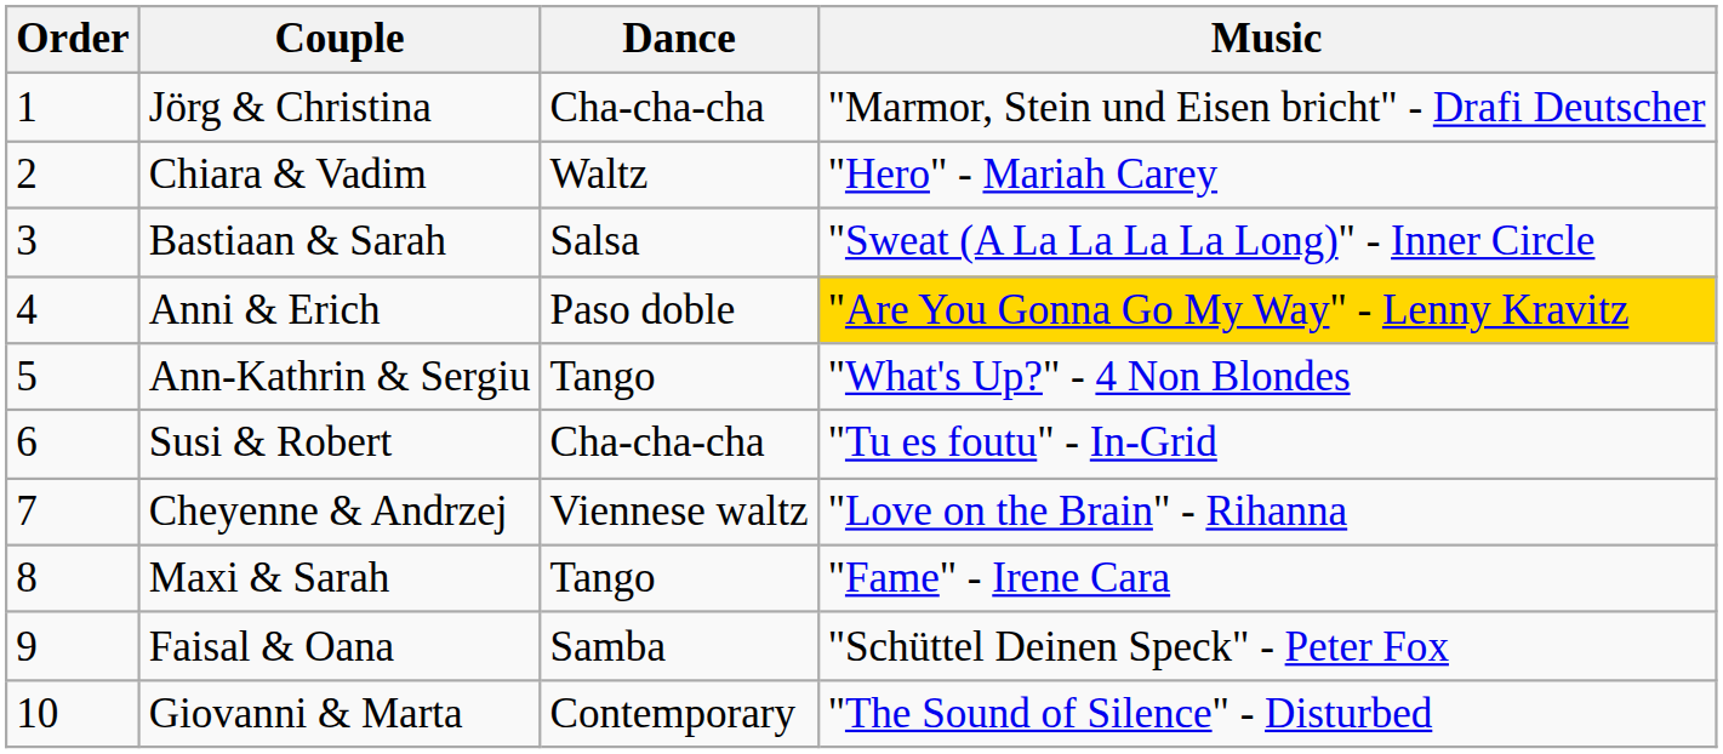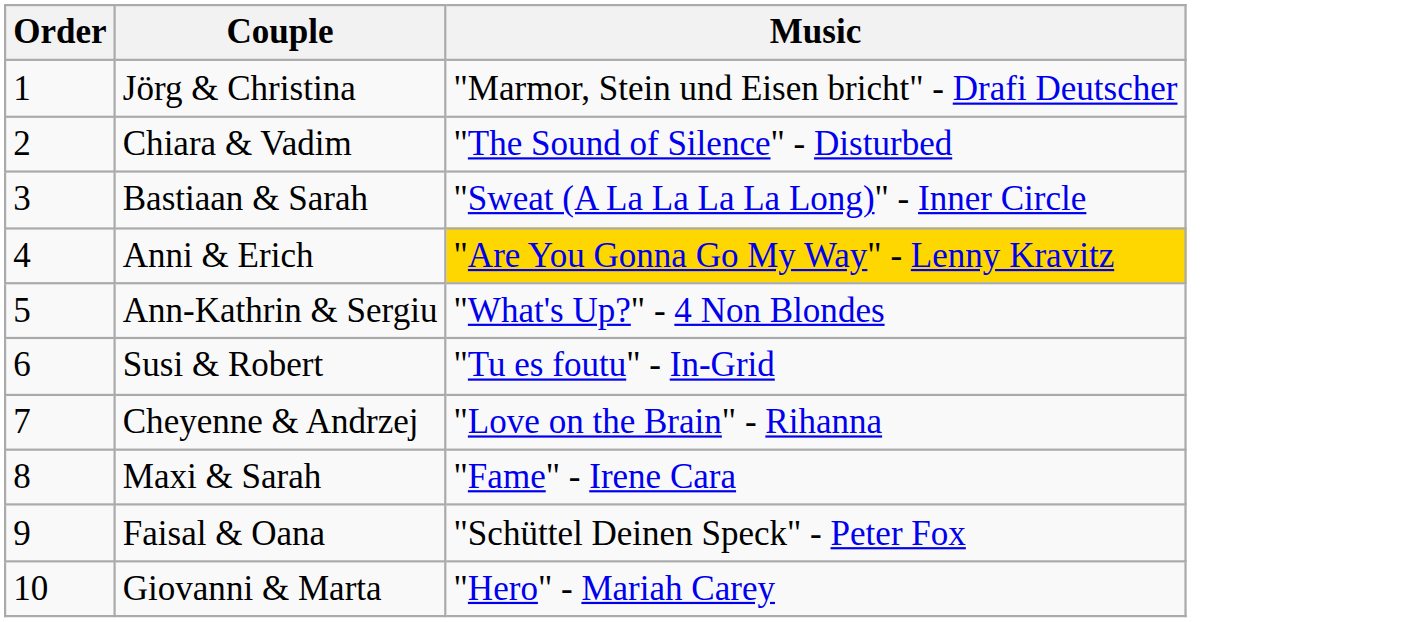- column: Dance | Cha-cha-cha | Waltz | Salsa | Paso doble | Tango | Cha-cha-cha | Viennese waltz | Tango | Samba | Contemporary
Chiara & Vadim | Music: "Hero" - Mariah Carey -> "The Sound of Silence" - Disturbed
Giovanni & Marta | Music: "The Sound of Silence" - Disturbed -> "Hero" - Mariah Carey
